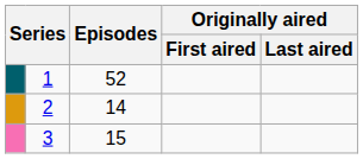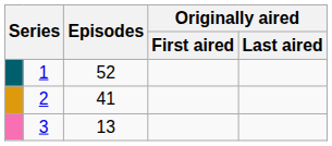2 | Episodes: 14 -> 41
3 | Episodes: 15 -> 13
